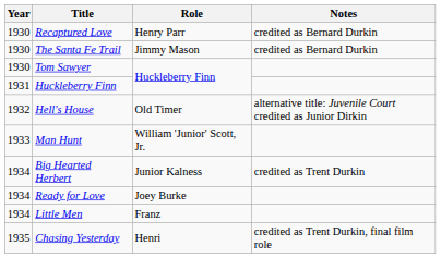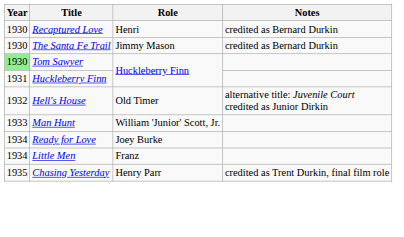Recaptured Love | Role: Henry Parr -> Henri
Tom Sawyer | Year: no background -> lightgreen background
- row: 1934 | Big Hearted Herbert | Junior Kalness | credited as Trent Durkin
Chasing Yesterday | Role: Henri -> Henry Parr
